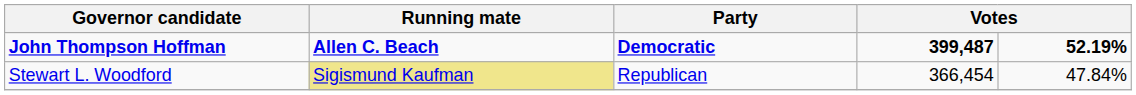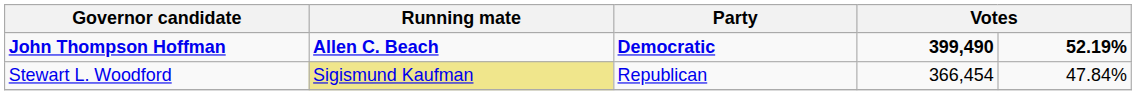John Thompson Hoffman | column 4: 399,487 -> 399,490
